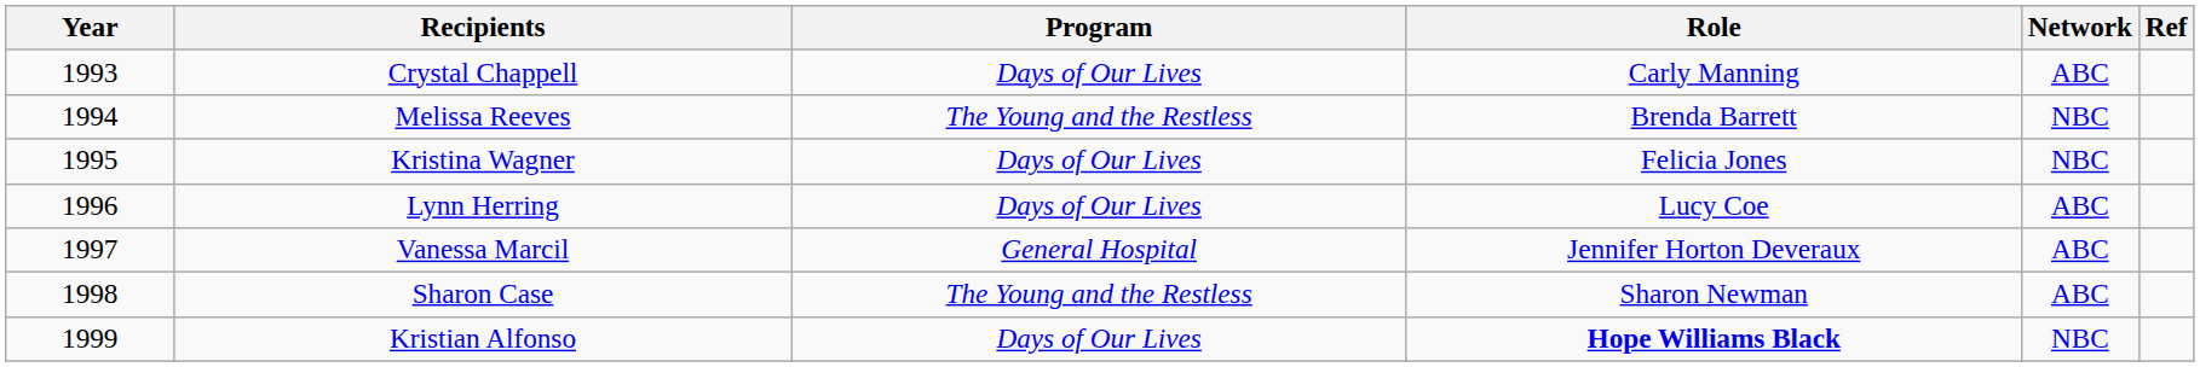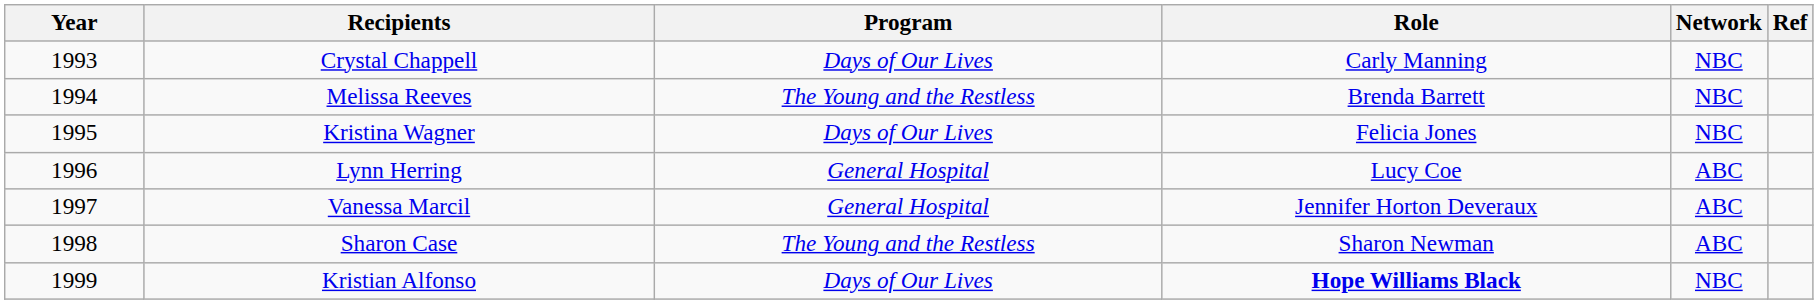Crystal Chappell | Network: ABC -> NBC
Lynn Herring | Program: Days of Our Lives -> General Hospital
